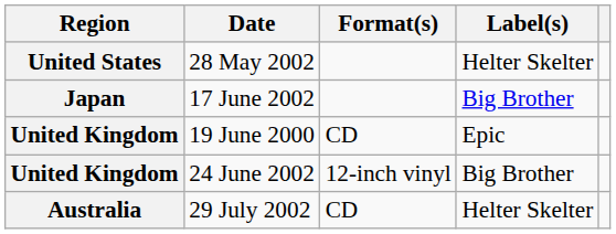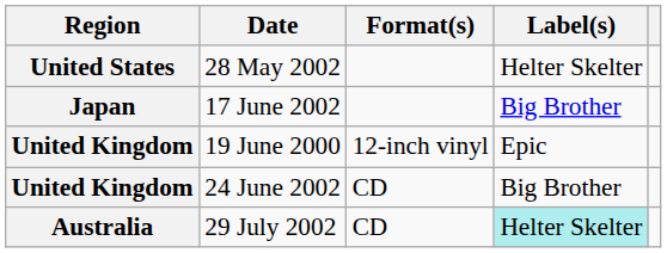19 June 2000 | Format(s): CD -> 12-inch vinyl
24 June 2002 | Format(s): 12-inch vinyl -> CD
29 July 2002 | Label(s): no background -> paleturquoise background
